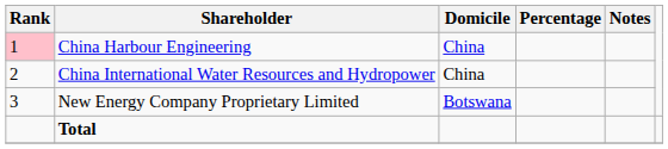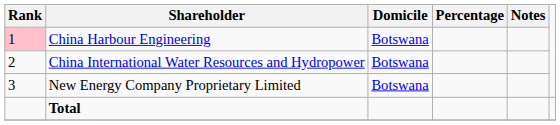China Harbour Engineering | Domicile: China -> Botswana
China International Water Resources and Hydropower | Domicile: China -> Botswana
